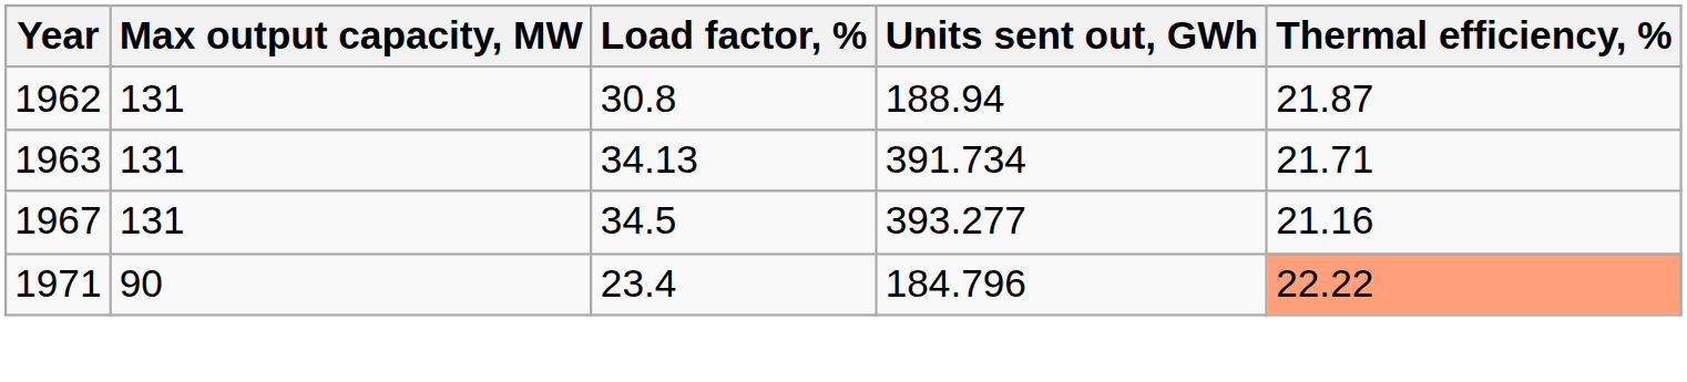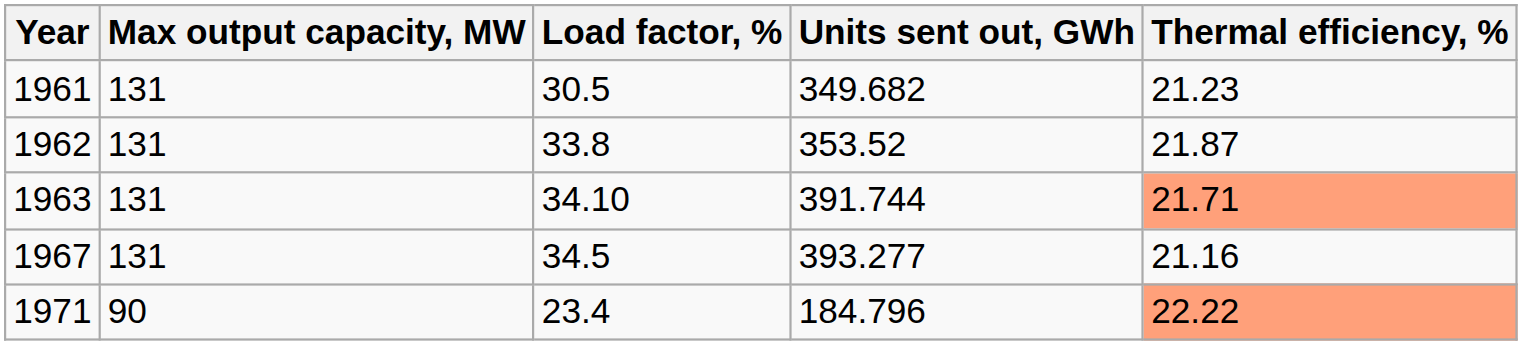+ row: 1961 | 131 | 30.5 | 349.682 | 21.23
1962 | Load factor, %: 30.8 -> 33.8
1962 | Units sent out, GWh: 188.94 -> 353.52
1963 | Load factor, %: 34.13 -> 34.10
1963 | Units sent out, GWh: 391.734 -> 391.744
1963 | Thermal efficiency, %: no background -> lightsalmon background
